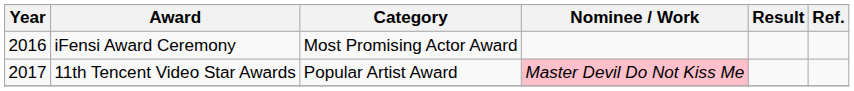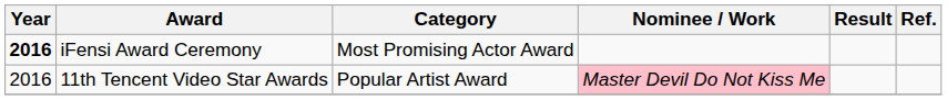iFensi Award Ceremony | Year: normal -> bold
11th Tencent Video Star Awards | Year: 2017 -> 2016
